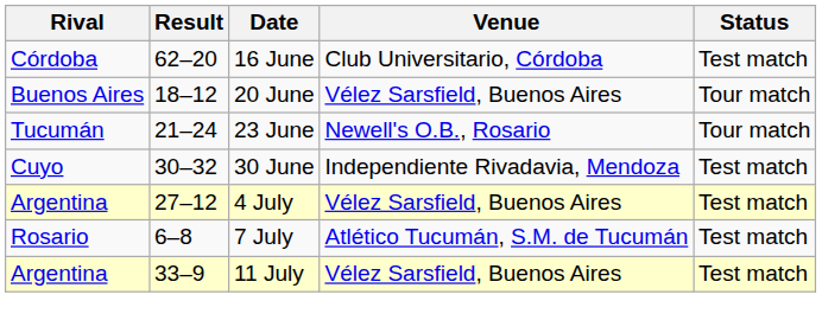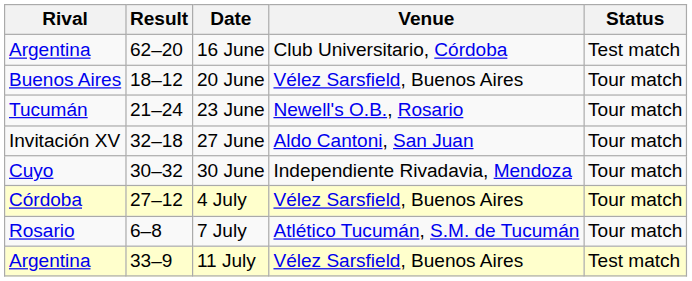16 June | Rival: Córdoba -> Argentina
+ row: Invitación XV | 32–18 | 27 June | Aldo Cantoni, San Juan | Tour match
30 June | Status: Test match -> Tour match
4 July | Rival: Argentina -> Córdoba
4 July | Status: Test match -> Tour match
7 July | Status: Test match -> Tour match
